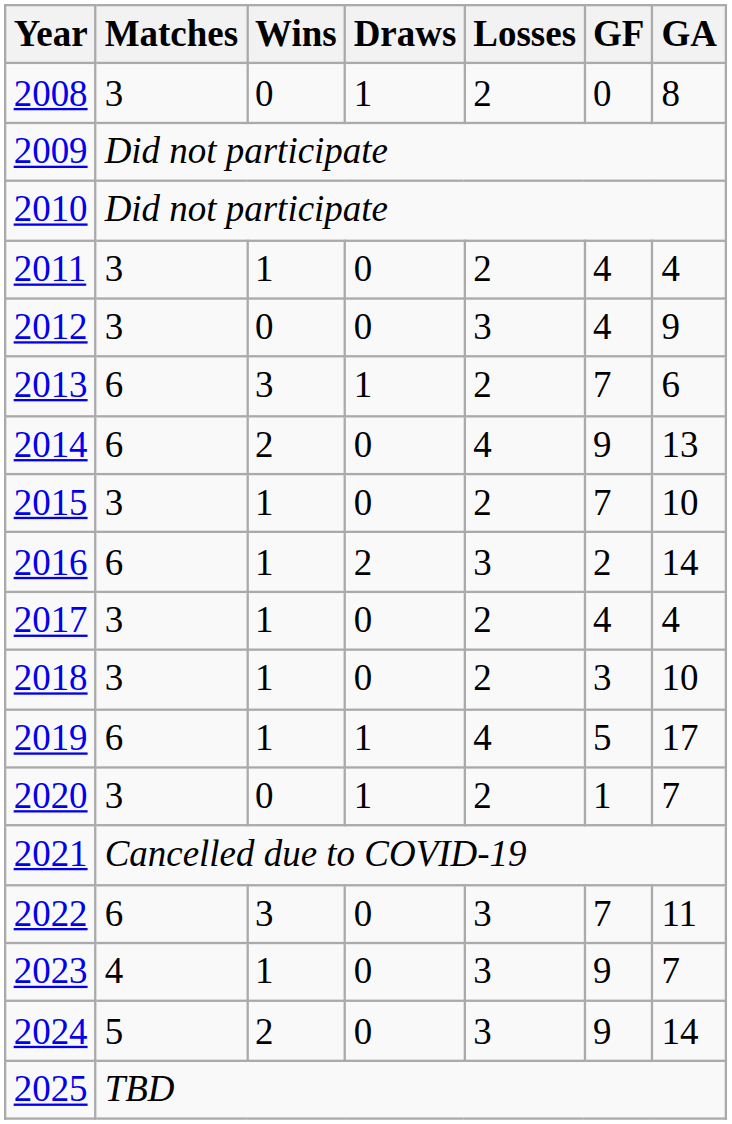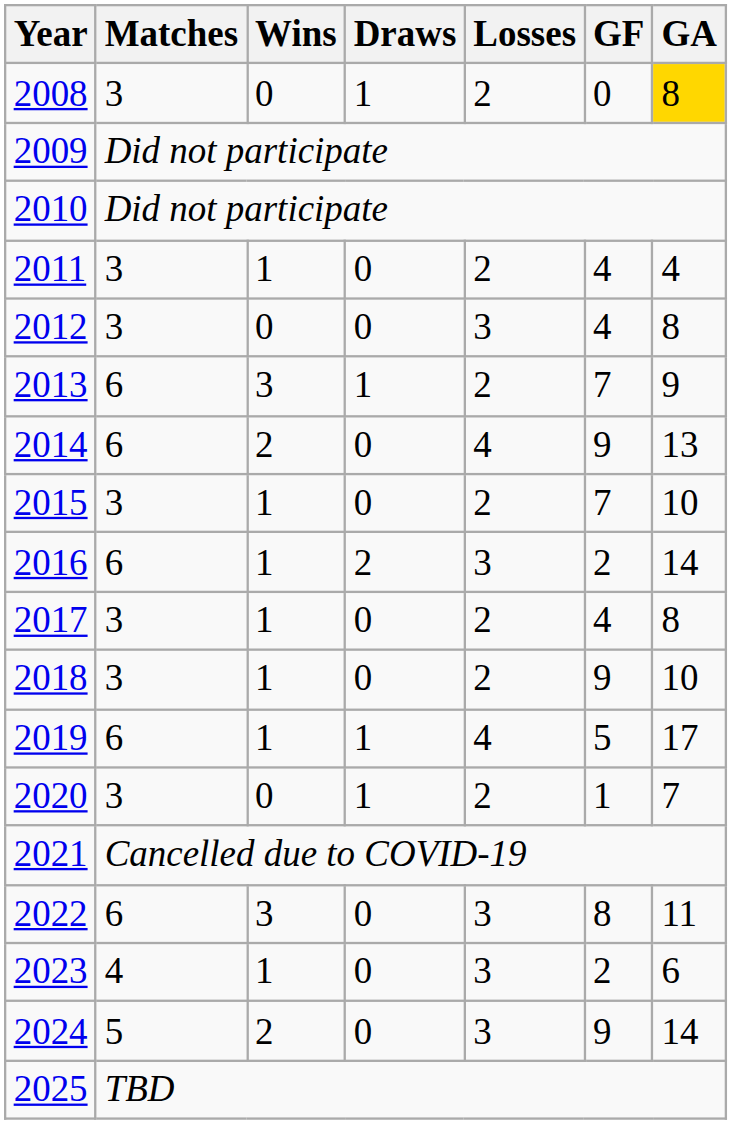2008 | GA: no background -> gold background
2012 | GA: 9 -> 8
2013 | GA: 6 -> 9
2017 | GA: 4 -> 8
2018 | GF: 3 -> 9
2022 | GF: 7 -> 8
2023 | GF: 9 -> 2
2023 | GA: 7 -> 6
